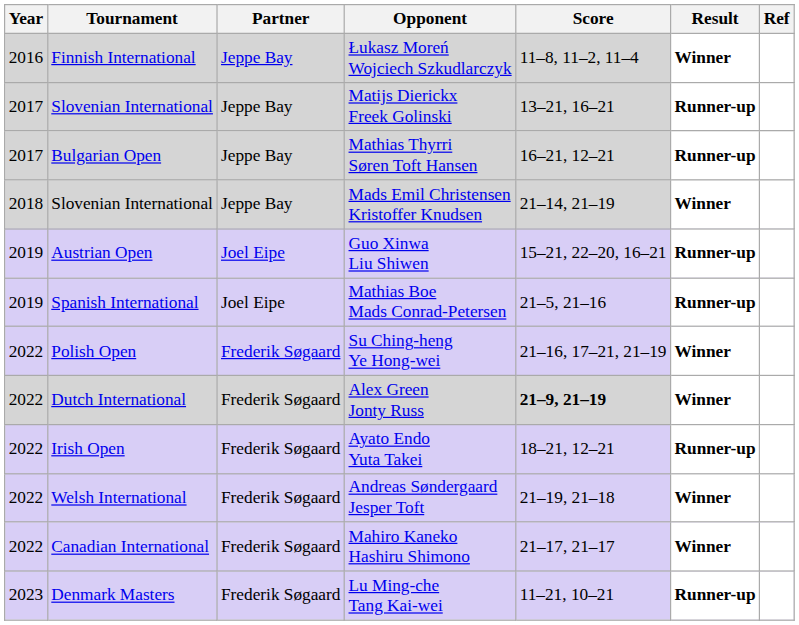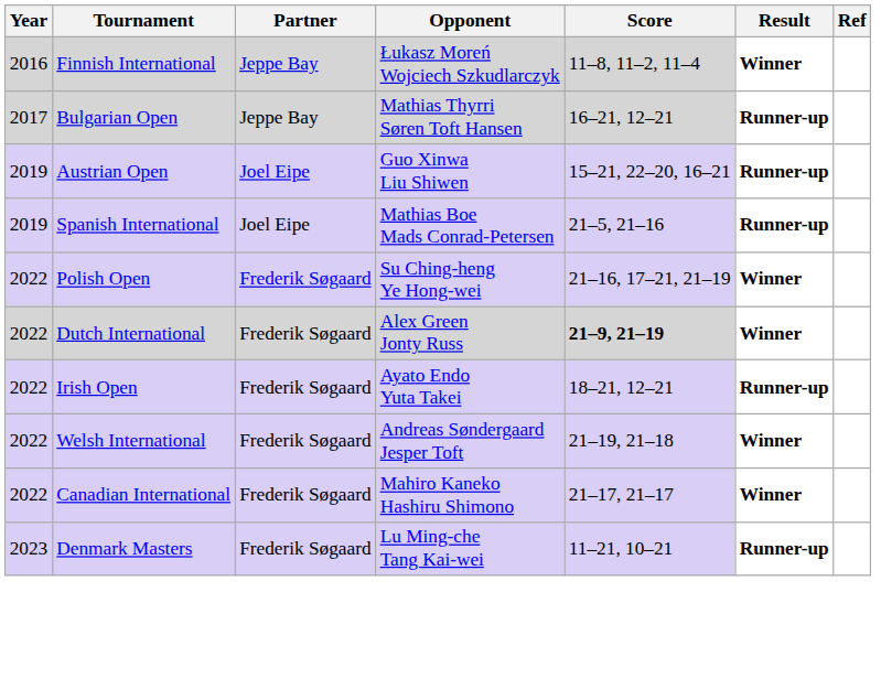- row: 2017 | Slovenian International | Jeppe Bay | Matijs Dierickx Freek Golinski | 13–21, 16–21 | Runner-up
- row: 2018 | Slovenian International | Jeppe Bay | Mads Emil Christensen Kristoffer Knudsen | 21–14, 21–19 | Winner
